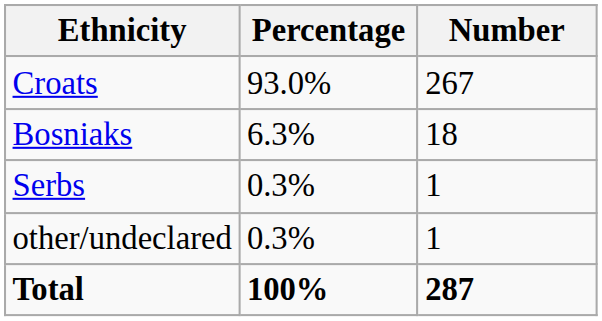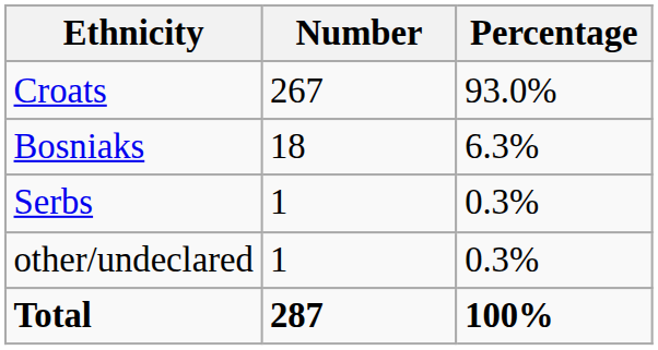columns swapped: Number <-> Percentage
